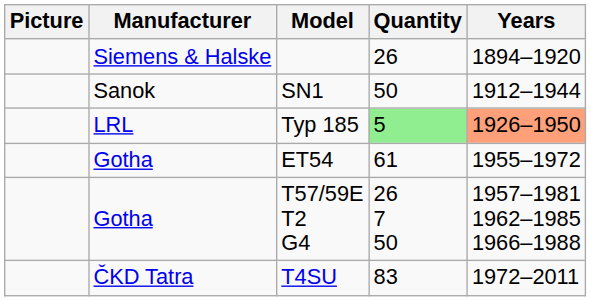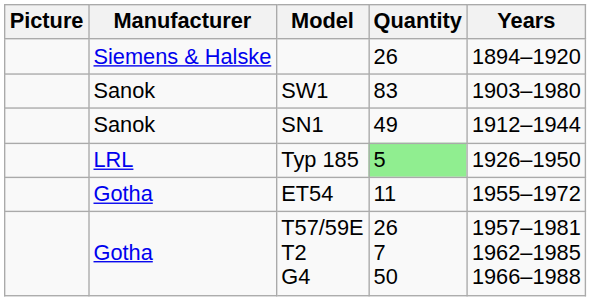+ row: Sanok | SW1 | 83 | 1903–1980
SN1 | Quantity: 50 -> 49
Typ 185 | Years: lightsalmon background -> no background
ET54 | Quantity: 61 -> 11
- row: ČKD Tatra | T4SU | 83 | 1972–2011
